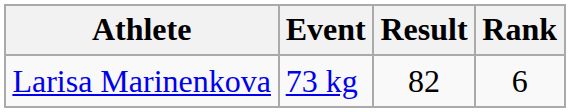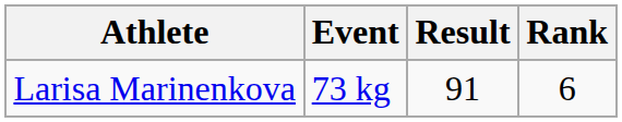Larisa Marinenkova | Result: 82 -> 91
